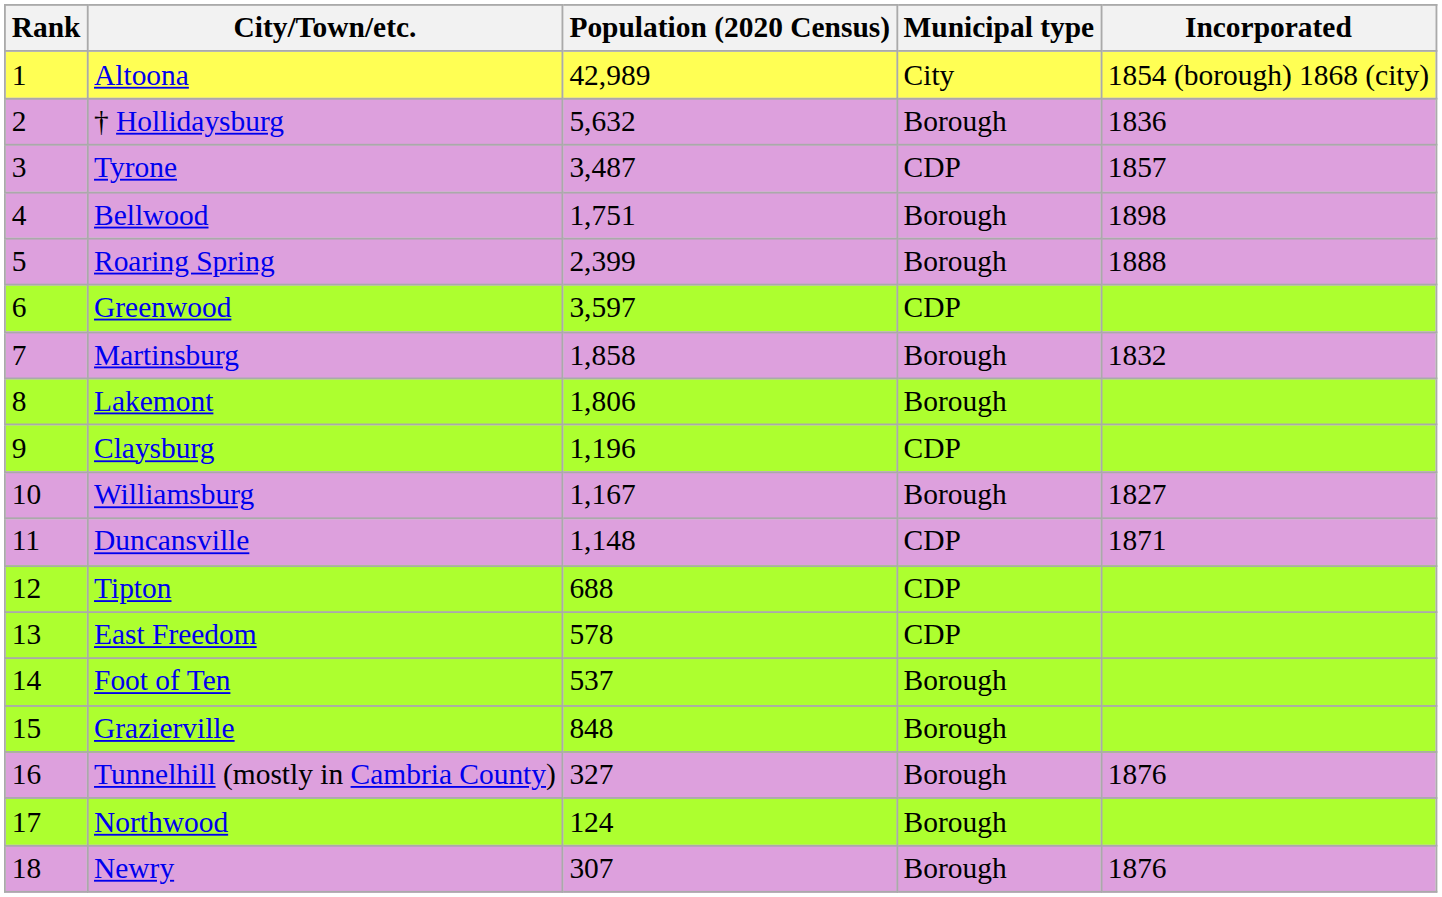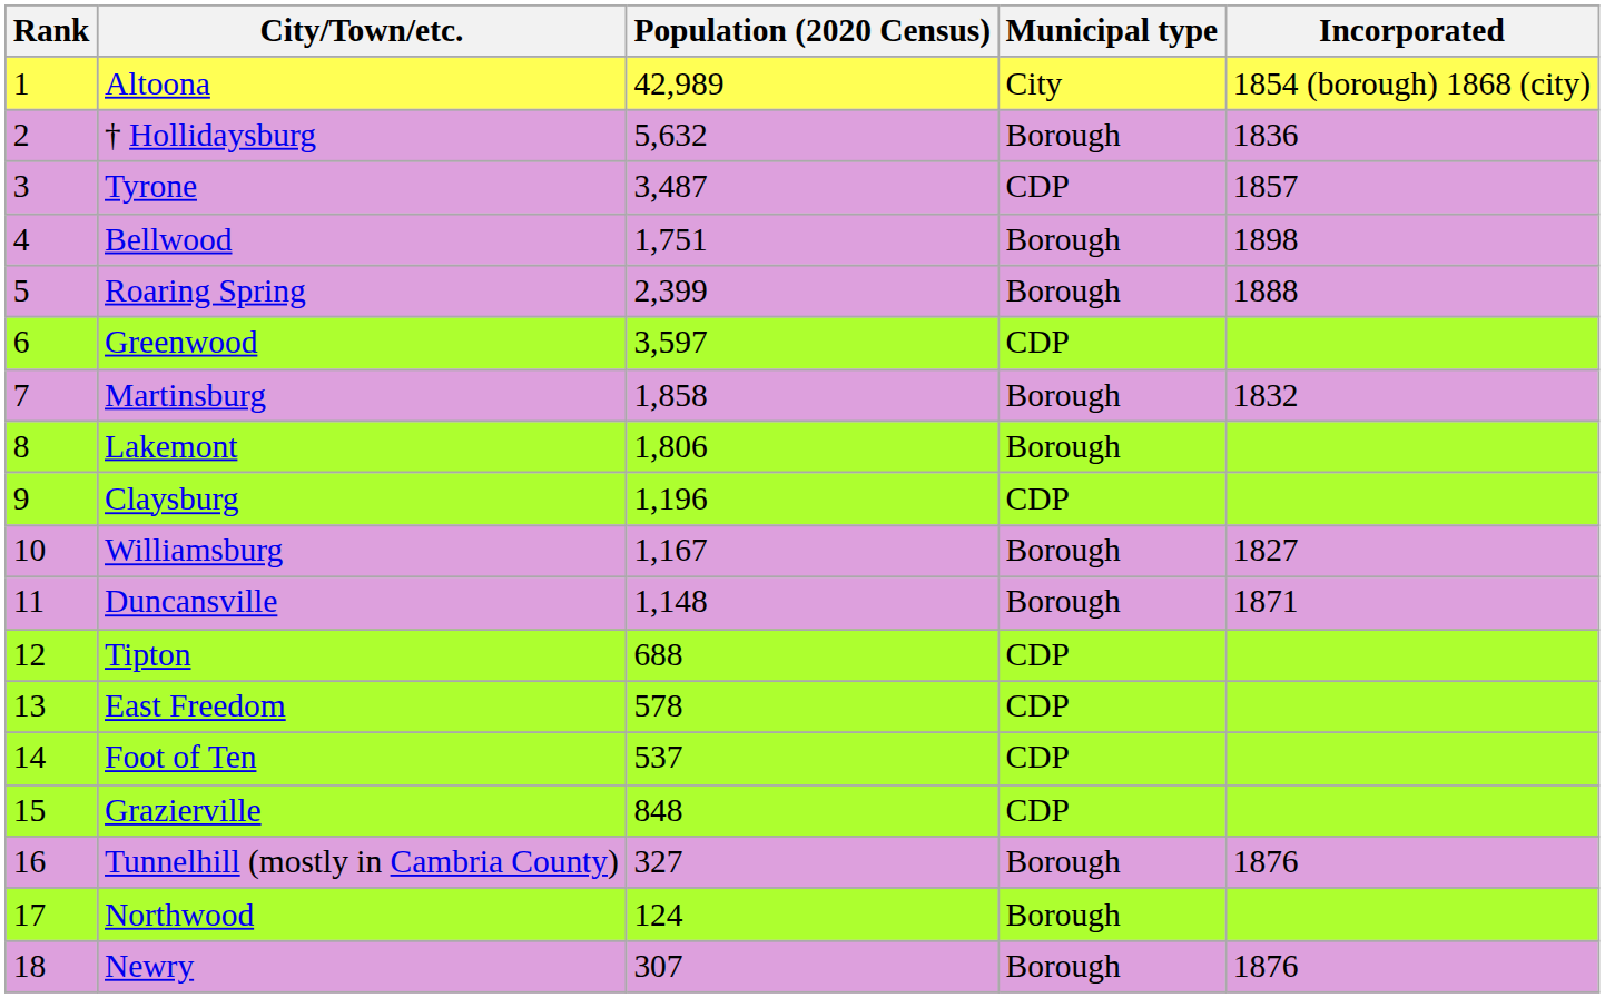Duncansville | Municipal type: CDP -> Borough
Foot of Ten | Municipal type: Borough -> CDP
Grazierville | Municipal type: Borough -> CDP
